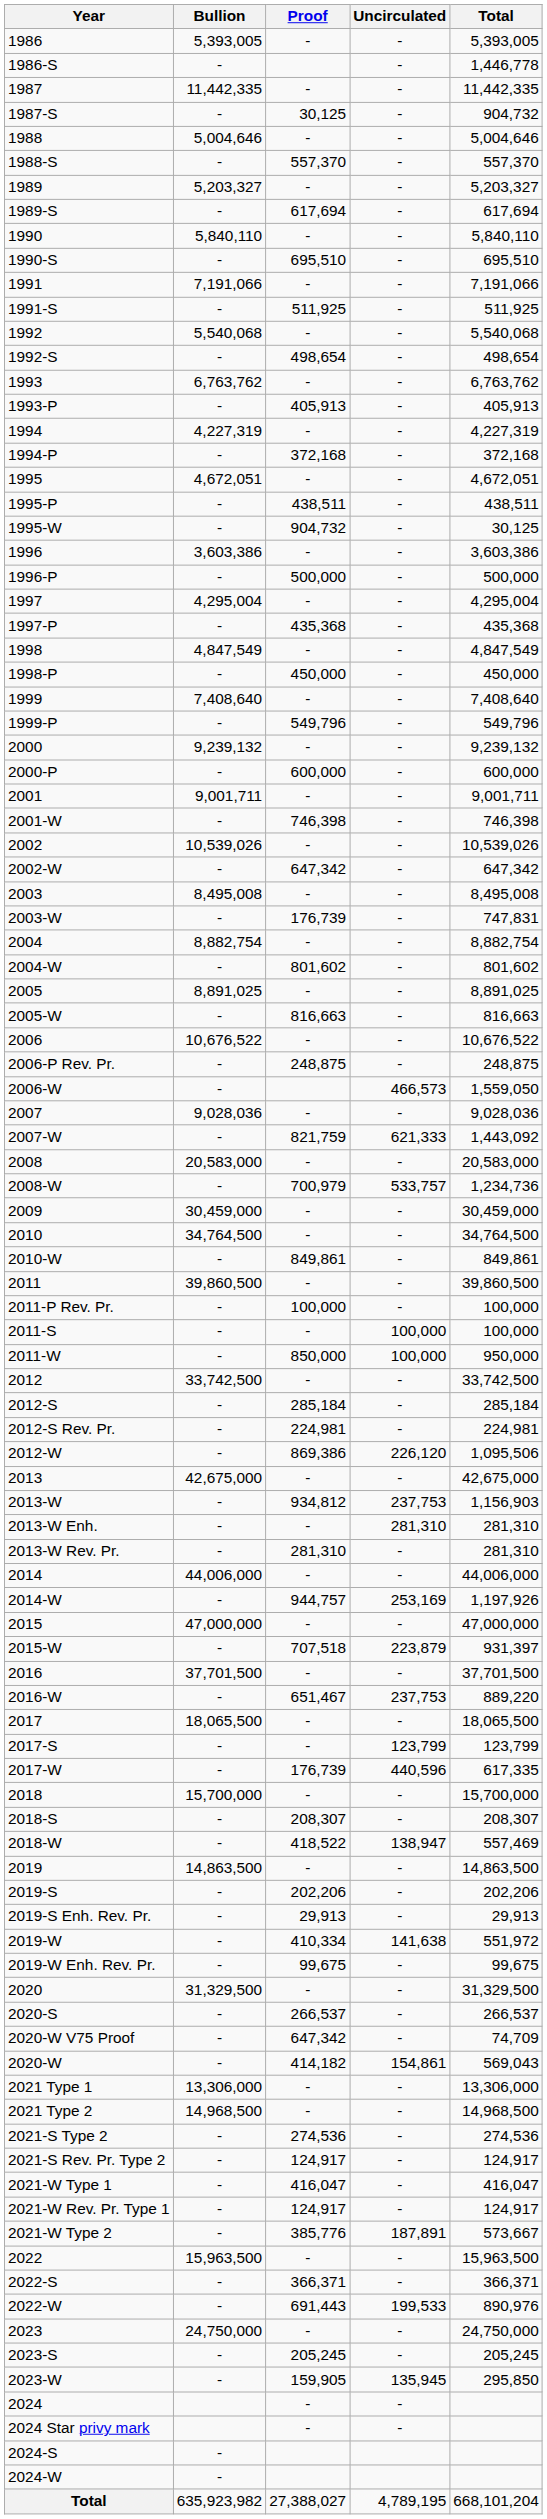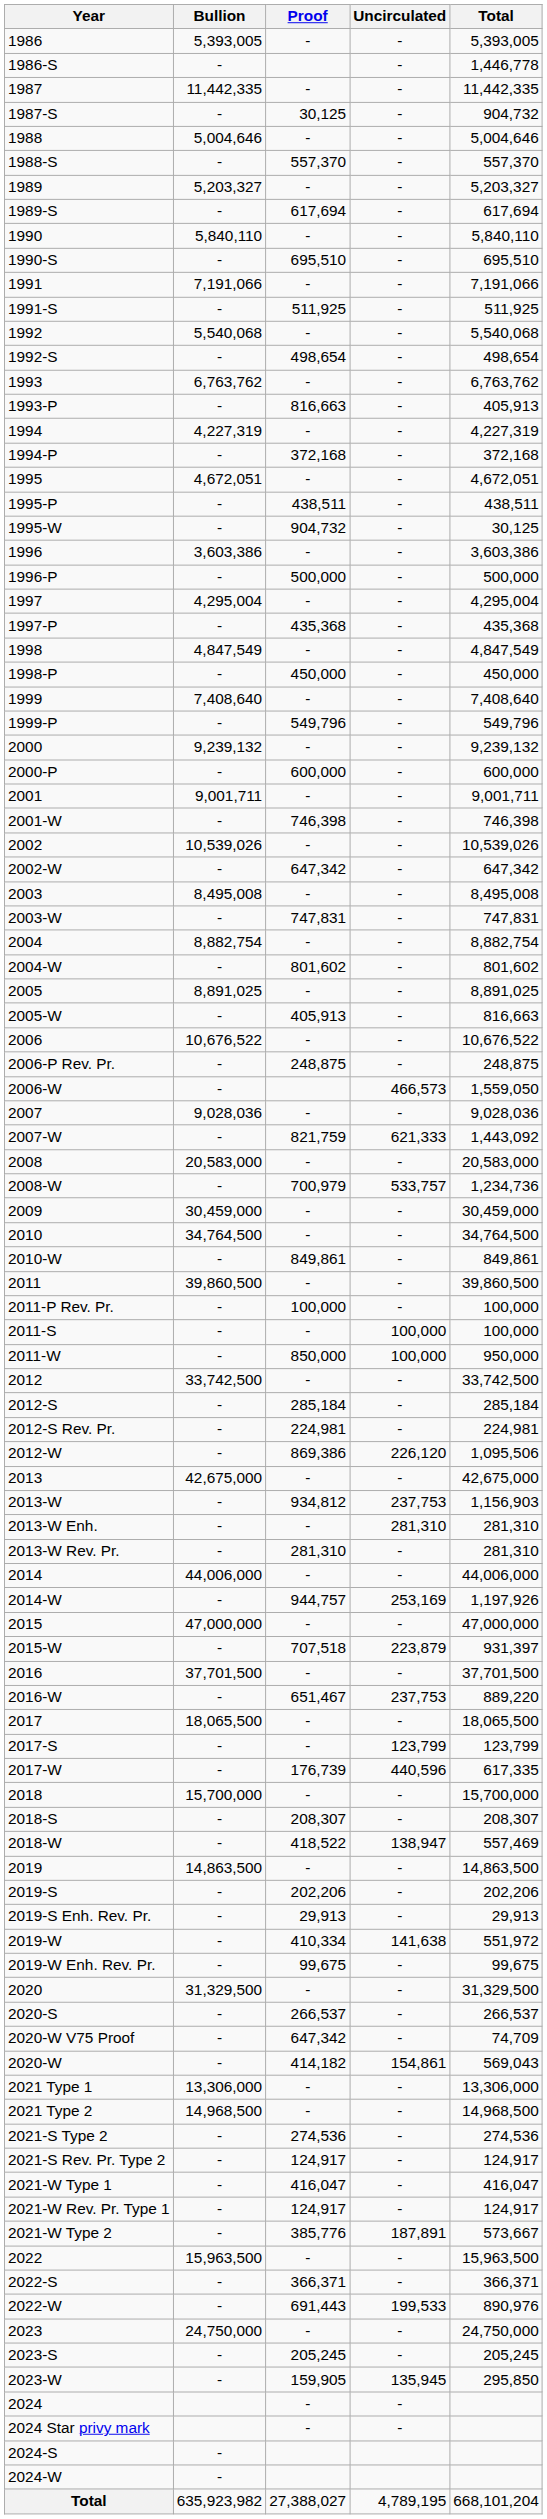1993-P | Proof: 405,913 -> 816,663
2003-W | Proof: 176,739 -> 747,831
2005-W | Proof: 816,663 -> 405,913
